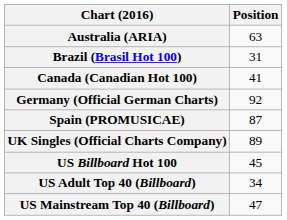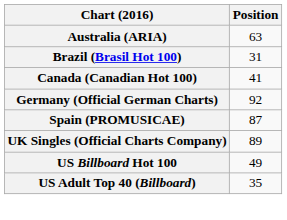US Billboard Hot 100 | Position: 45 -> 49
US Adult Top 40 (Billboard) | Position: 34 -> 35
- row: US Mainstream Top 40 (Billboard) | 47
